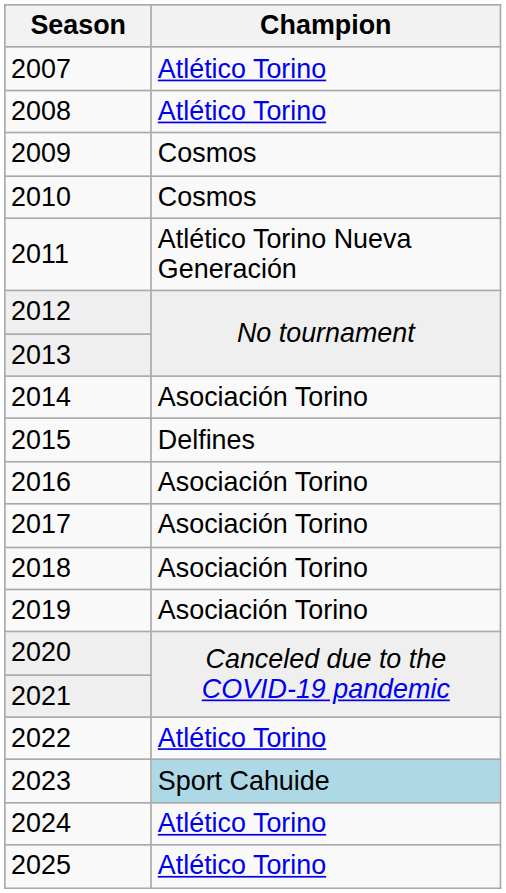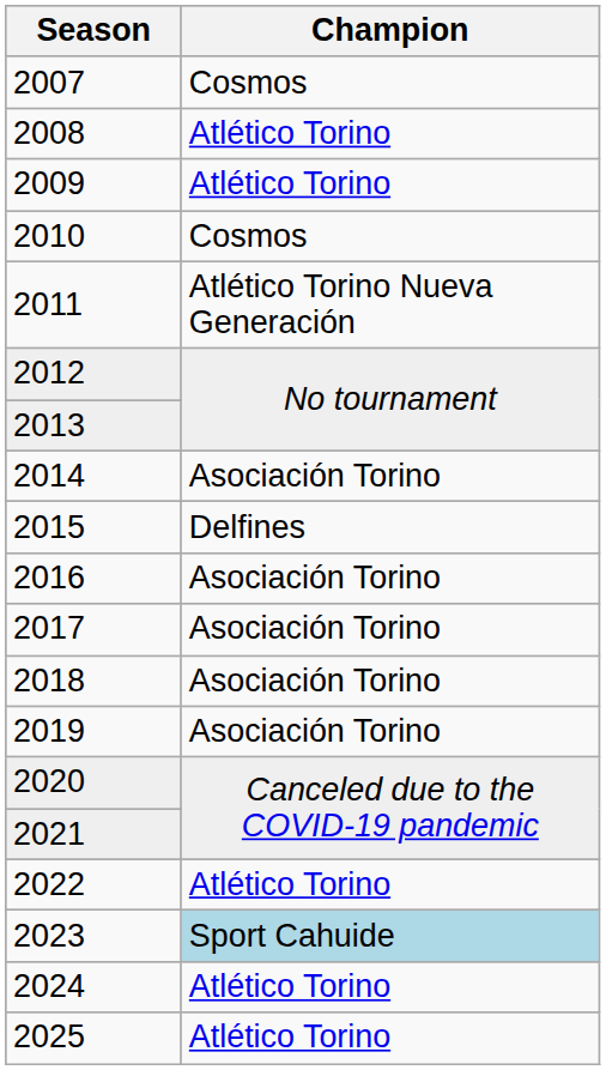2007 | Champion: Atlético Torino -> Cosmos
2009 | Champion: Cosmos -> Atlético Torino
